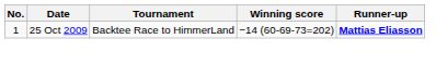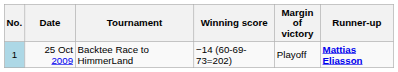+ column: Margin of victory | Playoff
25 Oct 2009 | No.: no background -> lightblue background
